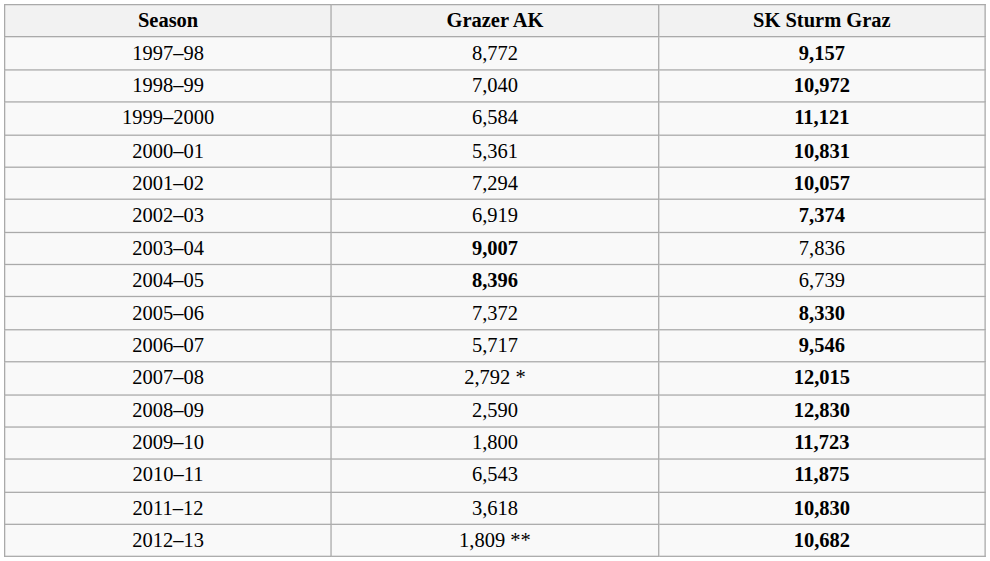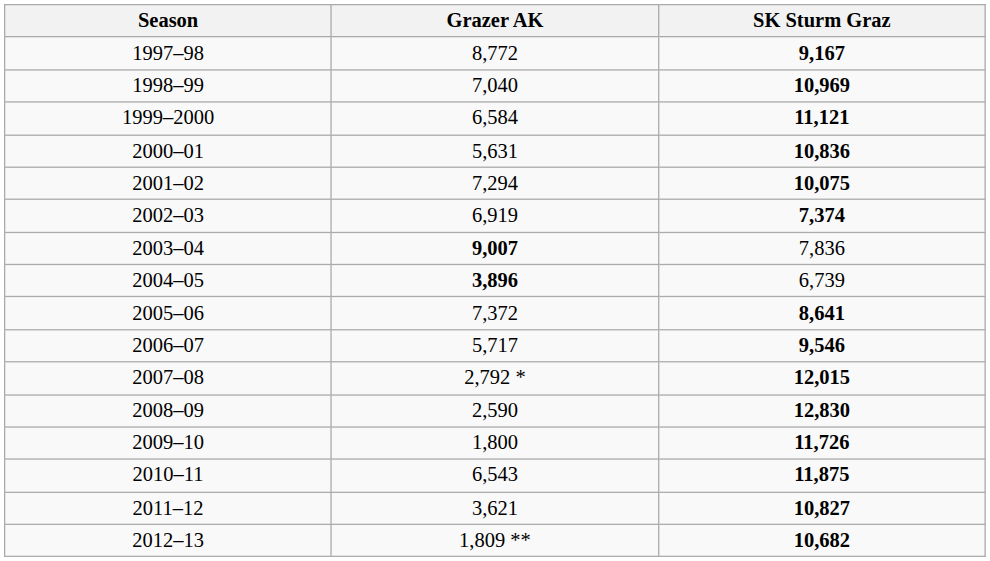1997–98 | SK Sturm Graz: 9,157 -> 9,167
1998–99 | SK Sturm Graz: 10,972 -> 10,969
2000–01 | Grazer AK: 5,361 -> 5,631
2000–01 | SK Sturm Graz: 10,831 -> 10,836
2001–02 | SK Sturm Graz: 10,057 -> 10,075
2004–05 | Grazer AK: 8,396 -> 3,896
2005–06 | SK Sturm Graz: 8,330 -> 8,641
2009–10 | SK Sturm Graz: 11,723 -> 11,726
2011–12 | Grazer AK: 3,618 -> 3,621
2011–12 | SK Sturm Graz: 10,830 -> 10,827
